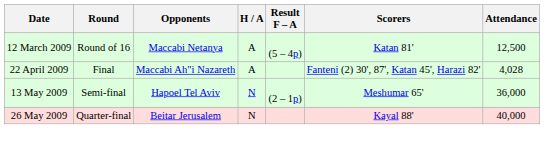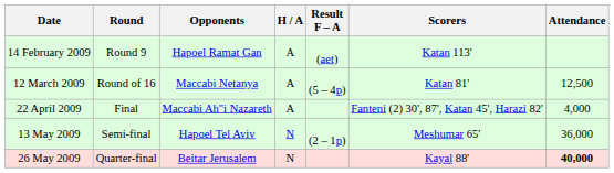+ row: 14 February 2009 | Round 9 | Hapoel Ramat Gan | A | (aet) | Katan 113'
22 April 2009 | Attendance: 4,028 -> 4,000
26 May 2009 | Attendance: normal -> bold
